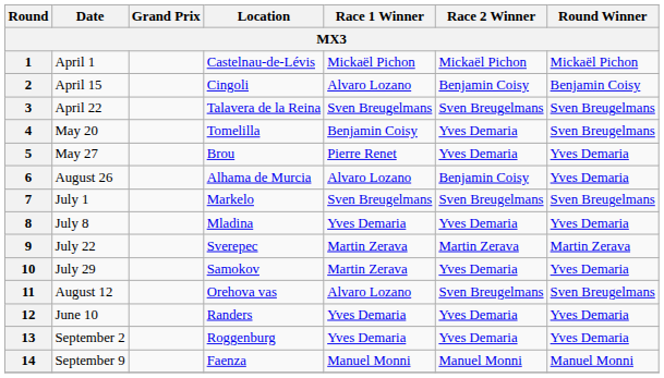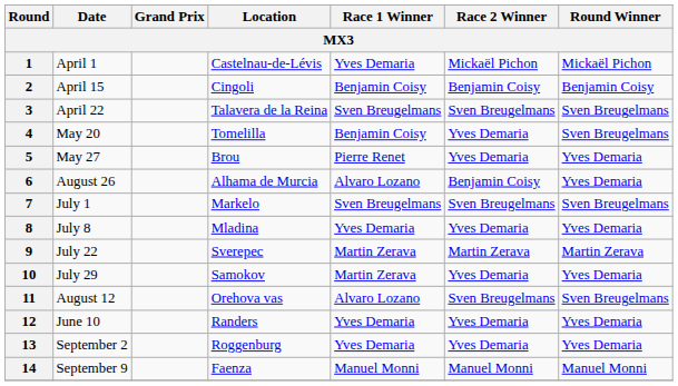1 | Race 1 Winner: Mickaël Pichon -> Yves Demaria
2 | Race 1 Winner: Alvaro Lozano -> Benjamin Coisy
